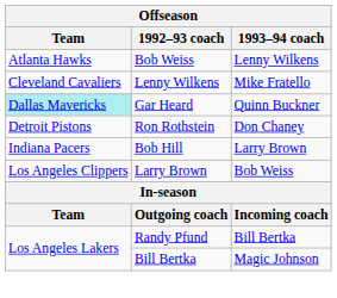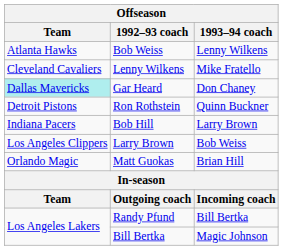Gar Heard | 1993–94 coach: Quinn Buckner -> Don Chaney
Ron Rothstein | 1993–94 coach: Don Chaney -> Quinn Buckner
+ row: Orlando Magic | Matt Guokas | Brian Hill
